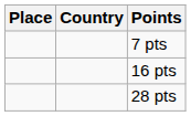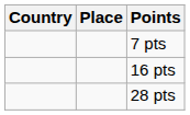columns swapped: Place <-> Country
